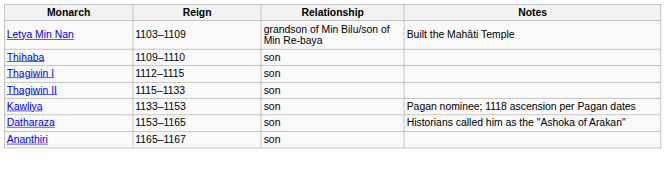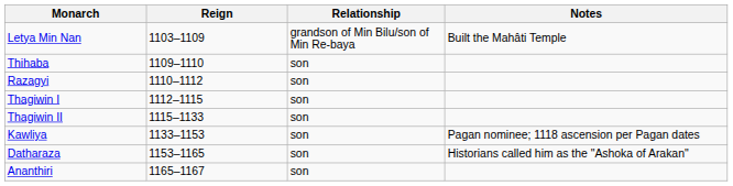+ row: Razagyi | 1110–1112 | son
